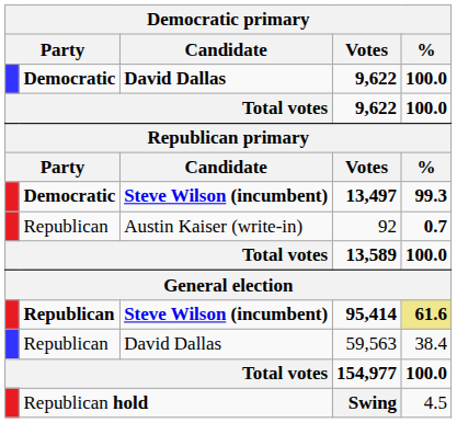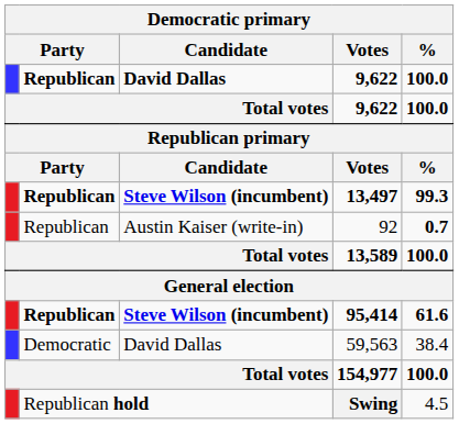David Dallas / 9,622 | column 2: Democratic -> Republican
13,497 | column 2: Democratic -> Republican
95,414 | %: khaki background -> no background
59,563 | column 2: Republican -> Democratic
